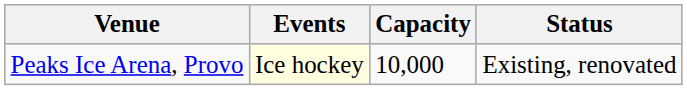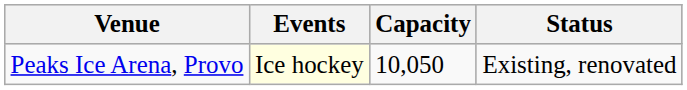Peaks Ice Arena, Provo | Capacity: 10,000 -> 10,050
